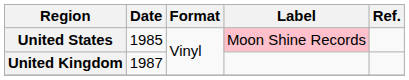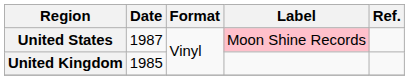United States | Date: 1985 -> 1987
United Kingdom | Date: 1987 -> 1985
